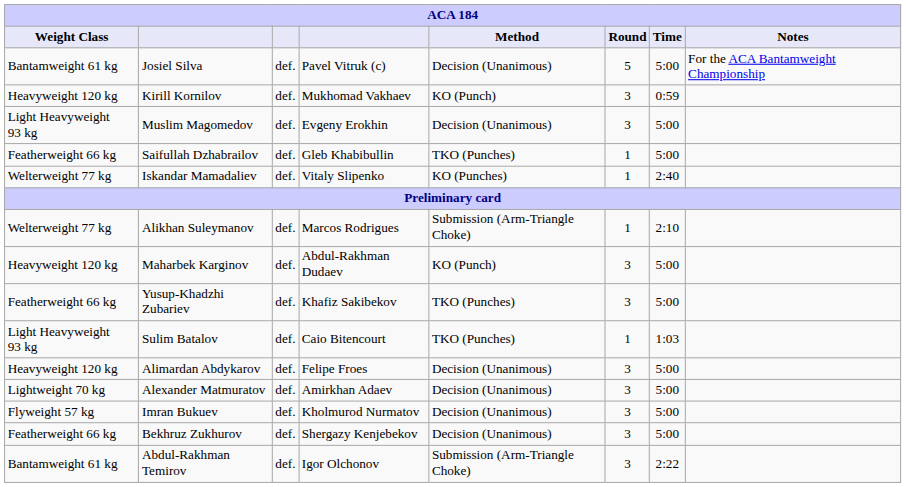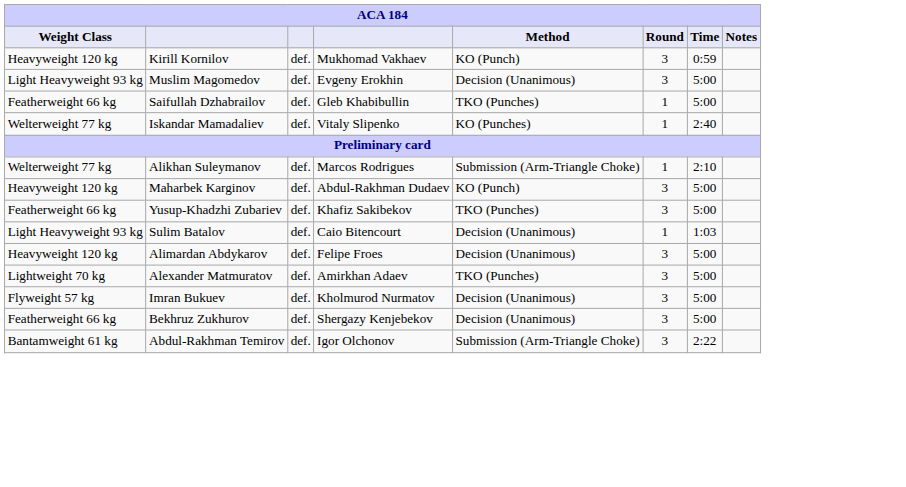- row: Bantamweight 61 kg | Josiel Silva | def. | Pavel Vitruk (c) | Decision (Unanimous) | 5 | 5:00 | For the ACA Bantamweight Championship
Sulim Batalov | Method: TKO (Punches) -> Decision (Unanimous)
Alexander Matmuratov | Method: Decision (Unanimous) -> TKO (Punches)
